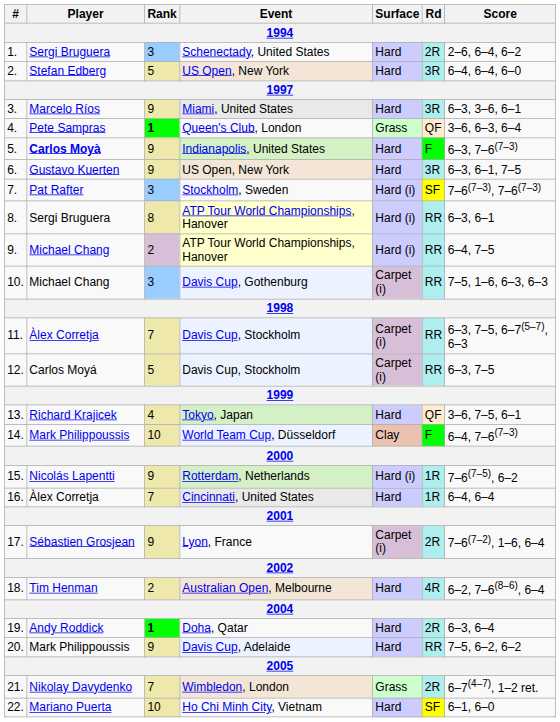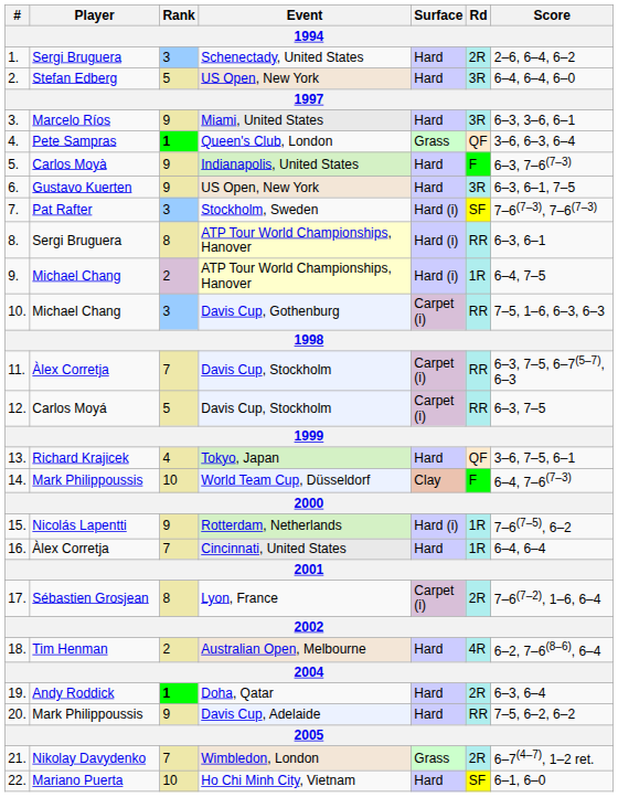5. | Player: bold -> normal
9. | Rd: RR -> 1R
17. | Rank: 9 -> 8
